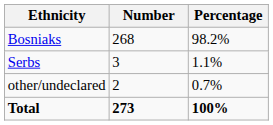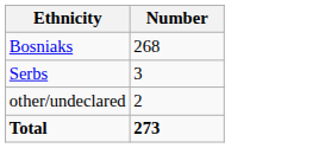- column: Percentage | 98.2% | 1.1% | 0.7% | 100%
